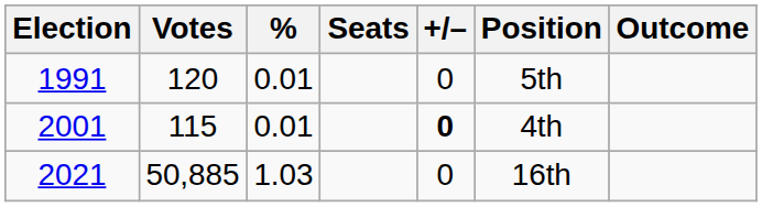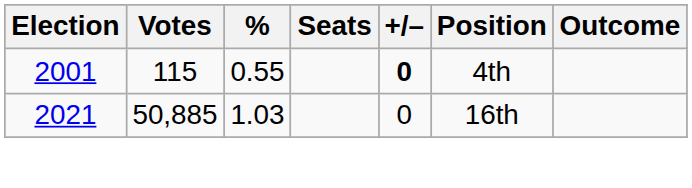- row: 1991 | 120 | 0.01 | 0 | 5th
2001 | %: 0.01 -> 0.55
